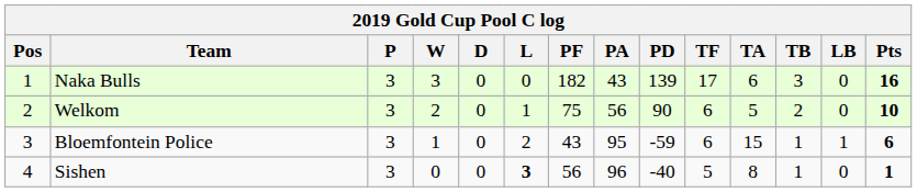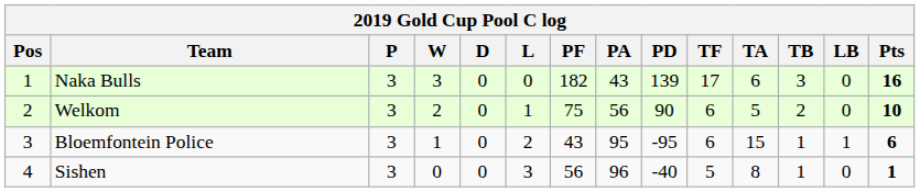Bloemfontein Police | PD: -59 -> -95
Sishen | L: bold -> normal
